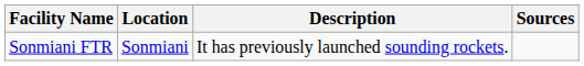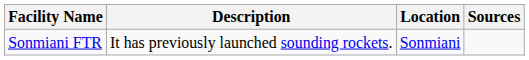columns swapped: Location <-> Description
